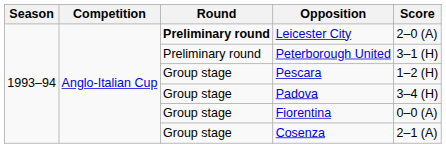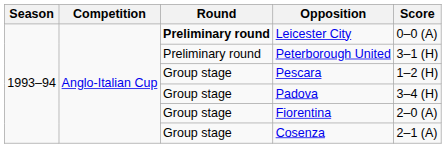Leicester City | Score: 2–0 (A) -> 0–0 (A)
Fiorentina | Score: 0–0 (A) -> 2–0 (A)
